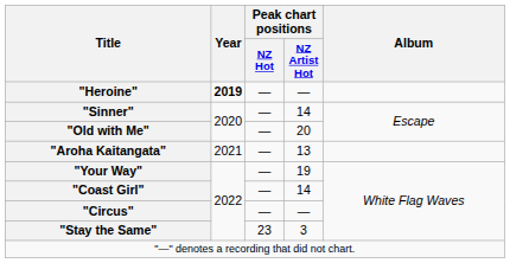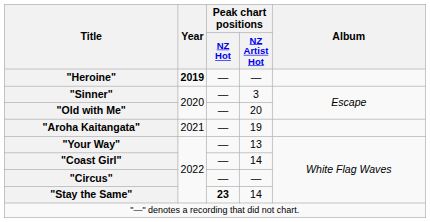"Sinner" | Peak chart positions / NZ Artist Hot: 14 -> 3
"Aroha Kaitangata" | Peak chart positions / NZ Artist Hot: 13 -> 19
"Your Way" | Peak chart positions / NZ Artist Hot: 19 -> 13
"Stay the Same" | Peak chart positions / NZ Hot: normal -> bold
"Stay the Same" | Peak chart positions / NZ Artist Hot: 3 -> 14
